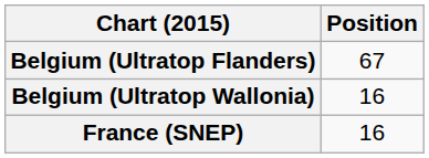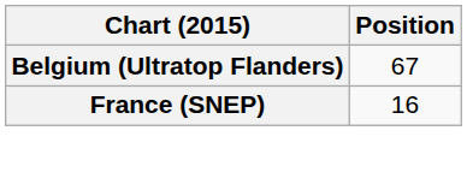- row: Belgium (Ultratop Wallonia) | 16
